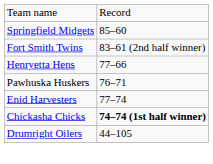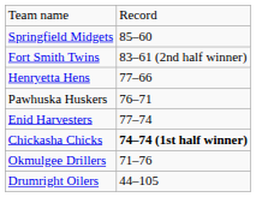+ row: Okmulgee Drillers | 71–76
